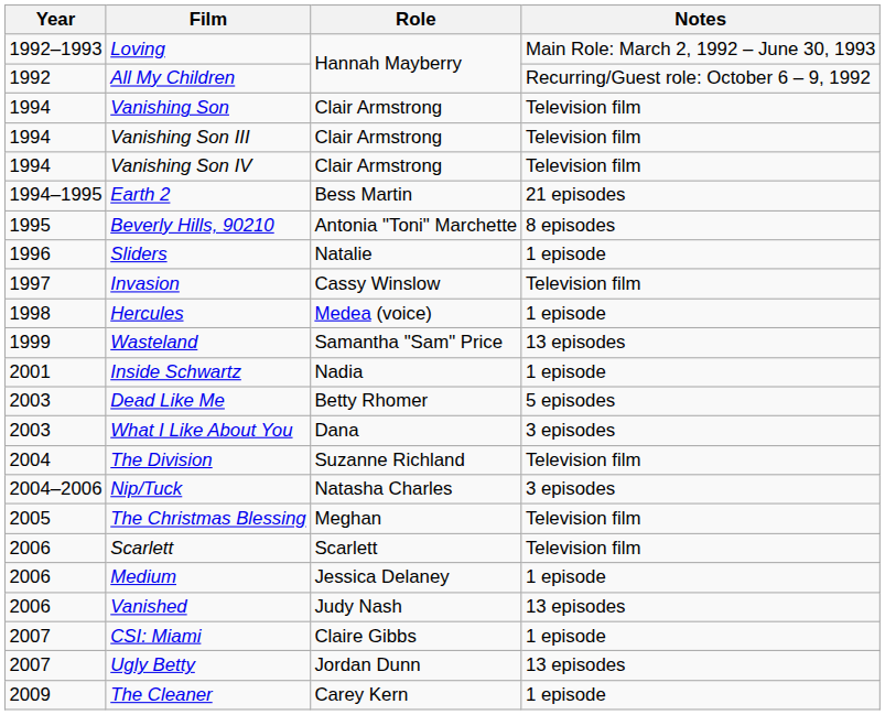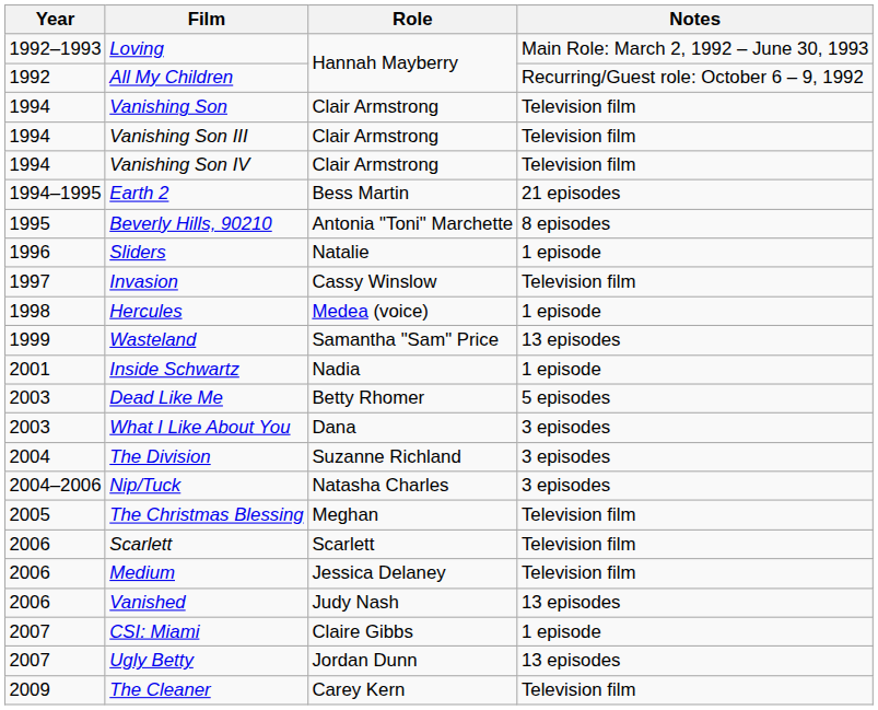The Division | Notes: Television film -> 3 episodes
Medium | Notes: 1 episode -> Television film
The Cleaner | Notes: 1 episode -> Television film
